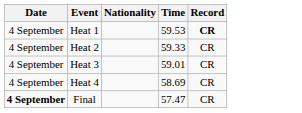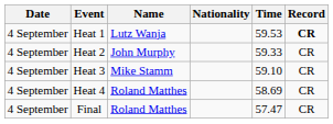+ column: Name | Lutz Wanja | John Murphy | Mike Stamm | Roland Matthes | Roland Matthes
Heat 3 | Time: 59.01 -> 59.10
Final | Date: bold -> normal
